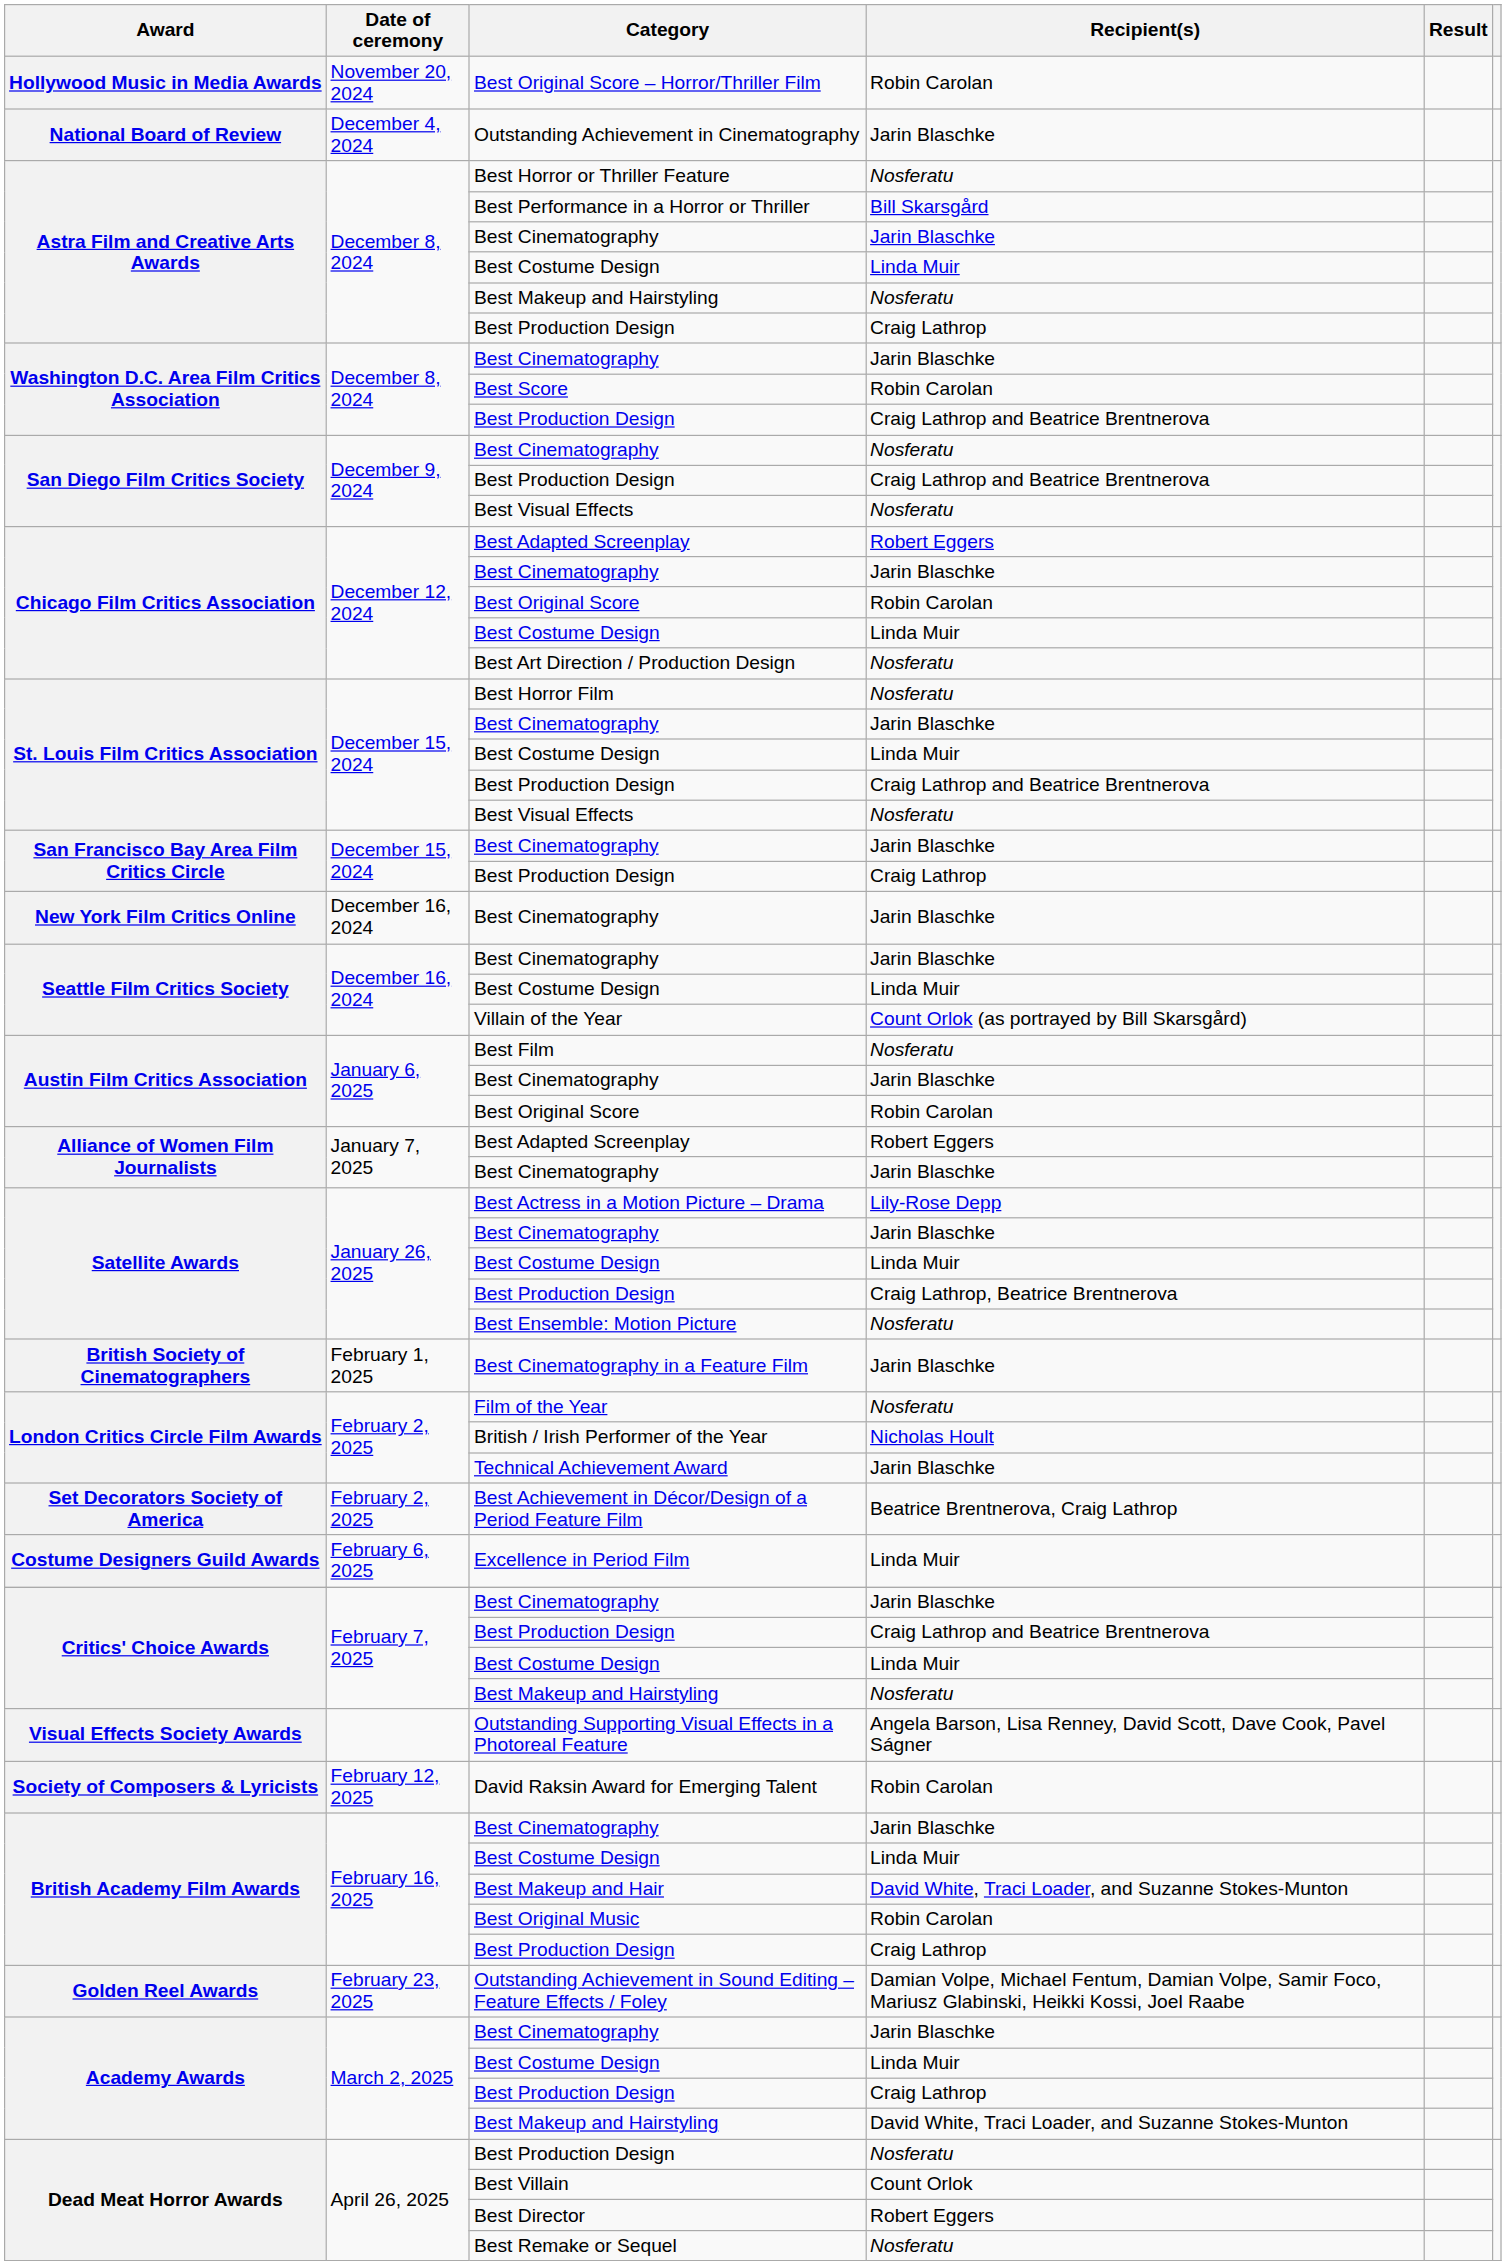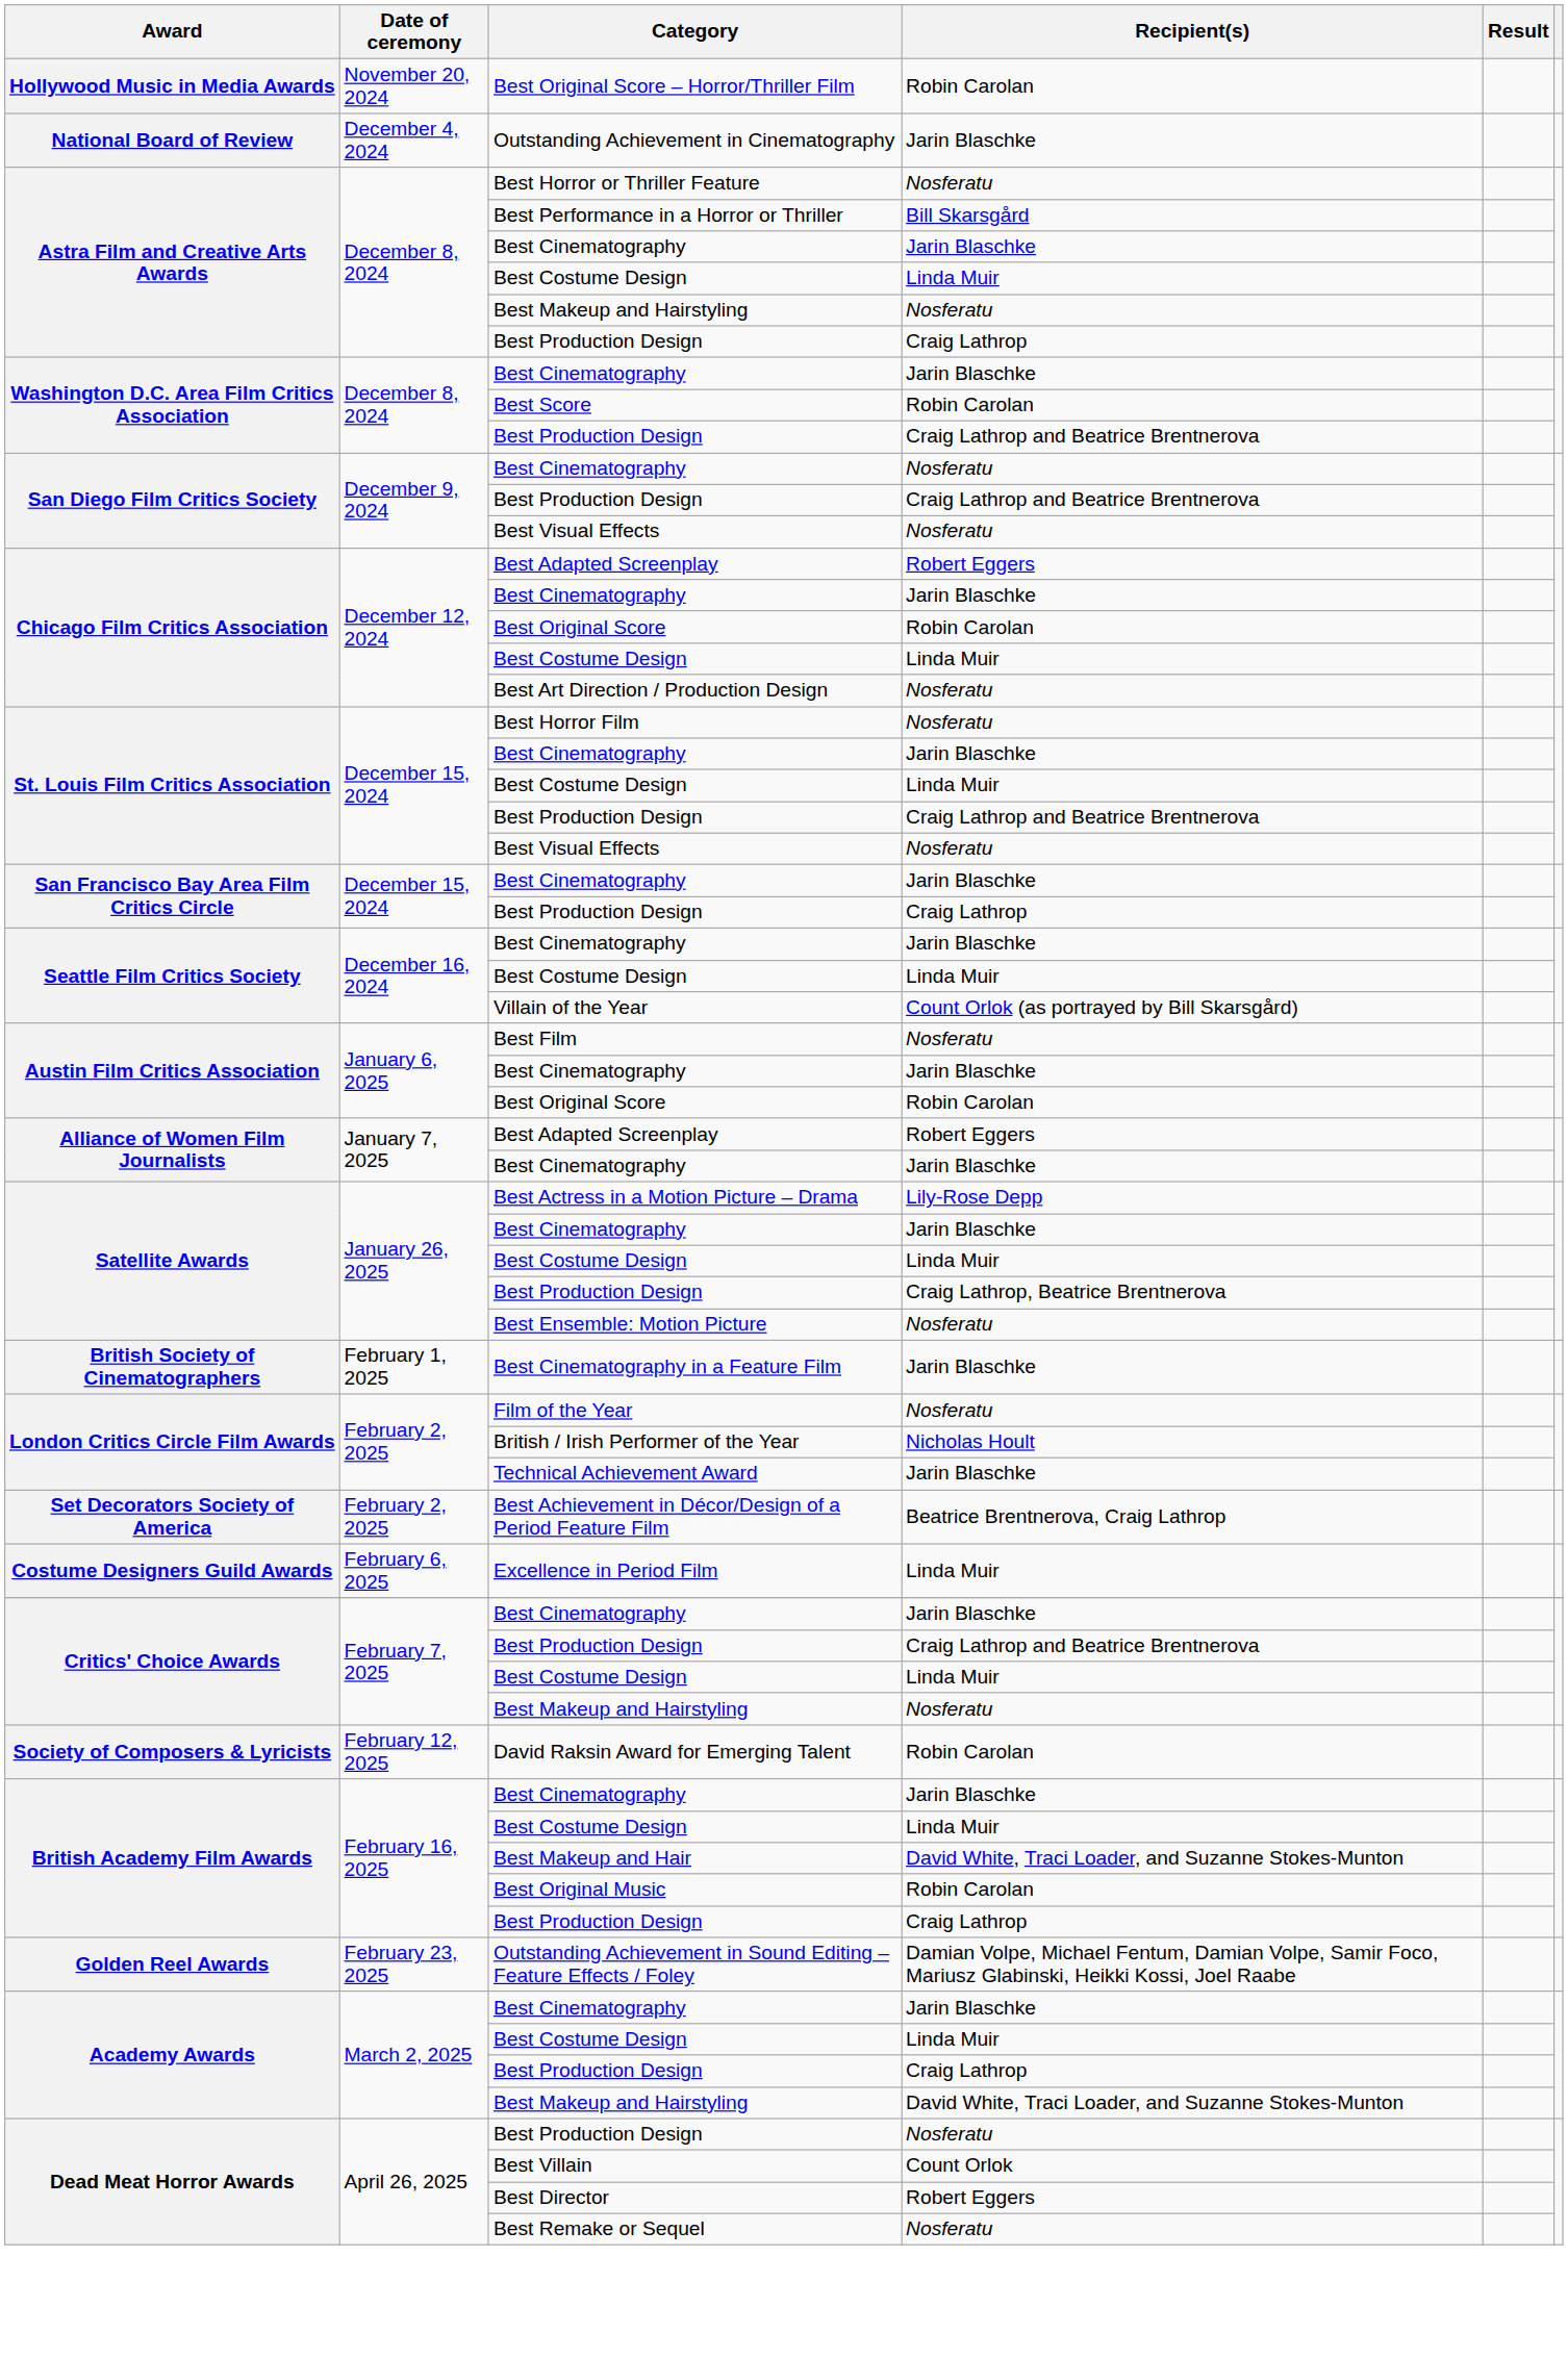- row: New York Film Critics Online | December 16, 2024 | Best Cinematography | Jarin Blaschke
- row: Visual Effects Society Awards | Outstanding Supporting Visual Effects in a Photoreal Feature | Angela Barson, Lisa Renney, David Scott, Dave Cook, Pavel Ságner
